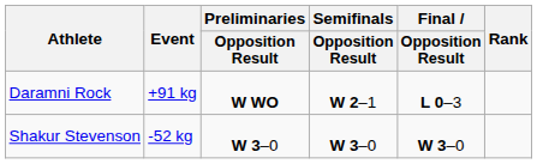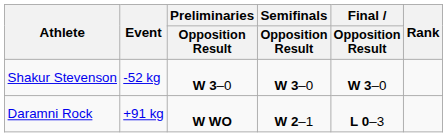rows swapped: Shakur Stevenson <-> Daramni Rock
